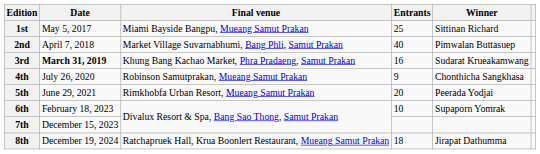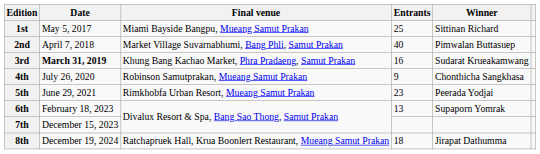5th | Entrants: 20 -> 23
6th | Entrants: 10 -> 13
